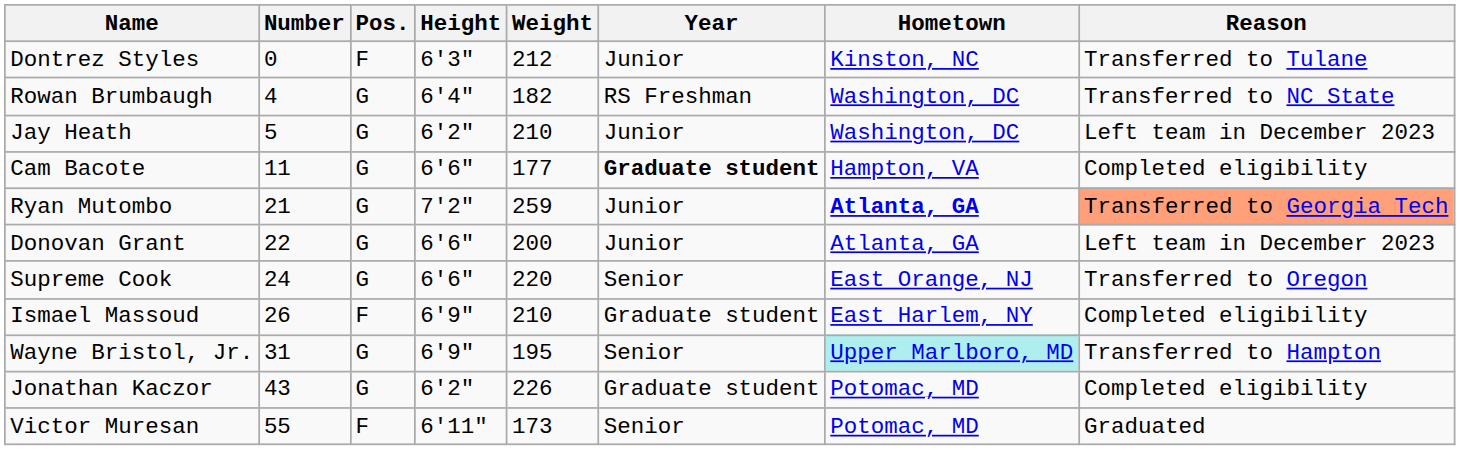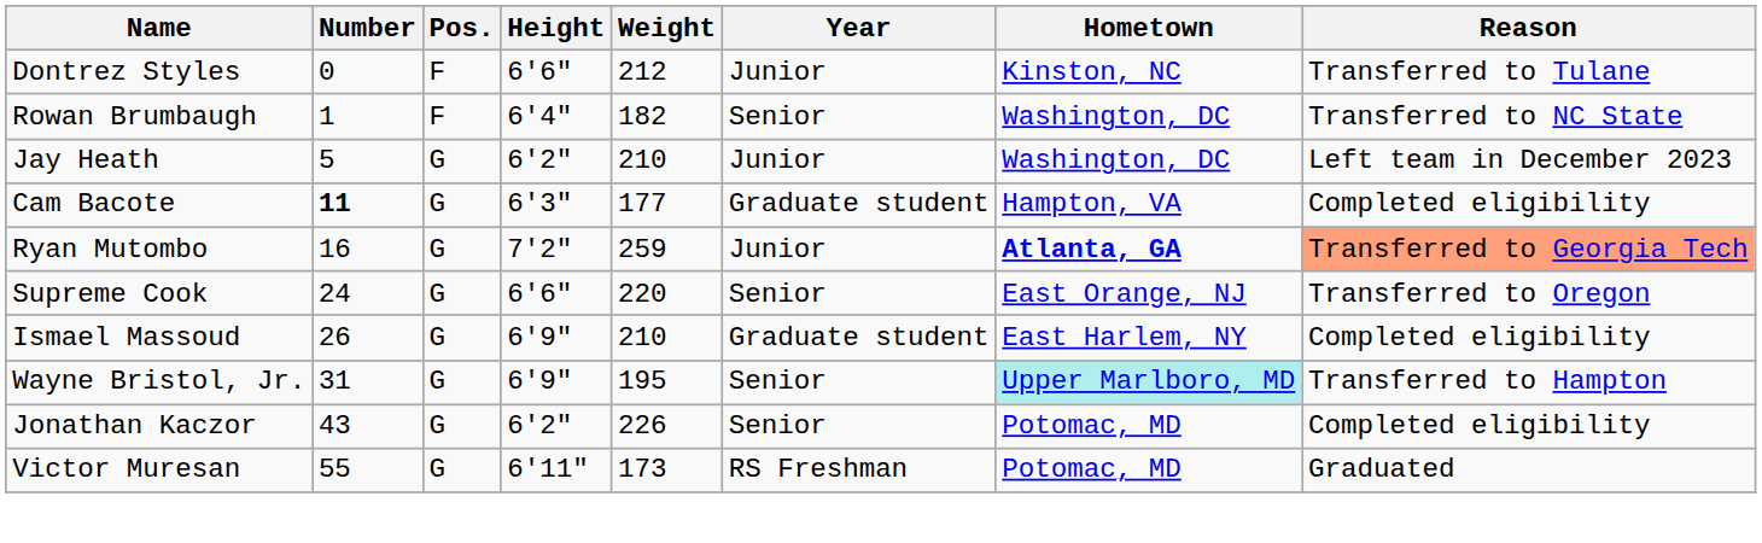Dontrez Styles | Height: 6'3" -> 6'6"
Rowan Brumbaugh | Number: 4 -> 1
Rowan Brumbaugh | Pos.: G -> F
Rowan Brumbaugh | Year: RS Freshman -> Senior
Cam Bacote | Number: normal -> bold
Cam Bacote | Height: 6'6" -> 6'3"
Cam Bacote | Year: bold -> normal
Ryan Mutombo | Number: 21 -> 16
- row: Donovan Grant | 22 | G | 6'6" | 200 | Junior | Atlanta, GA | Left team in December 2023
Ismael Massoud | Pos.: F -> G
Jonathan Kaczor | Year: Graduate student -> Senior
Victor Muresan | Pos.: F -> G
Victor Muresan | Year: Senior -> RS Freshman
